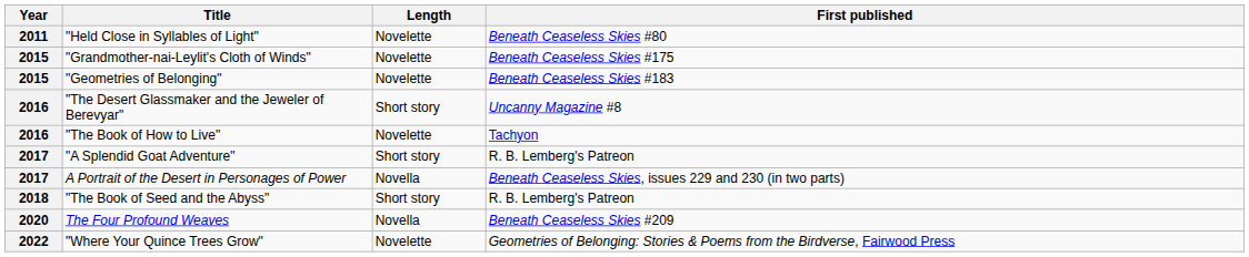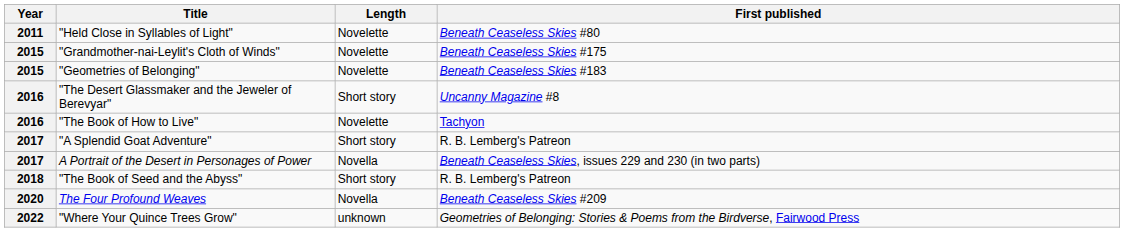"Where Your Quince Trees Grow" | Length: Novelette -> unknown
